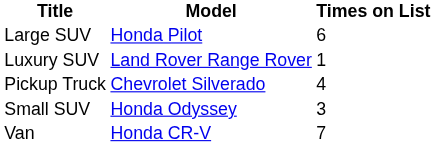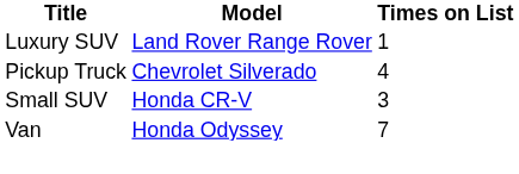- row: Large SUV | Honda Pilot | 6
Small SUV | Model: Honda Odyssey -> Honda CR-V
Van | Model: Honda CR-V -> Honda Odyssey
